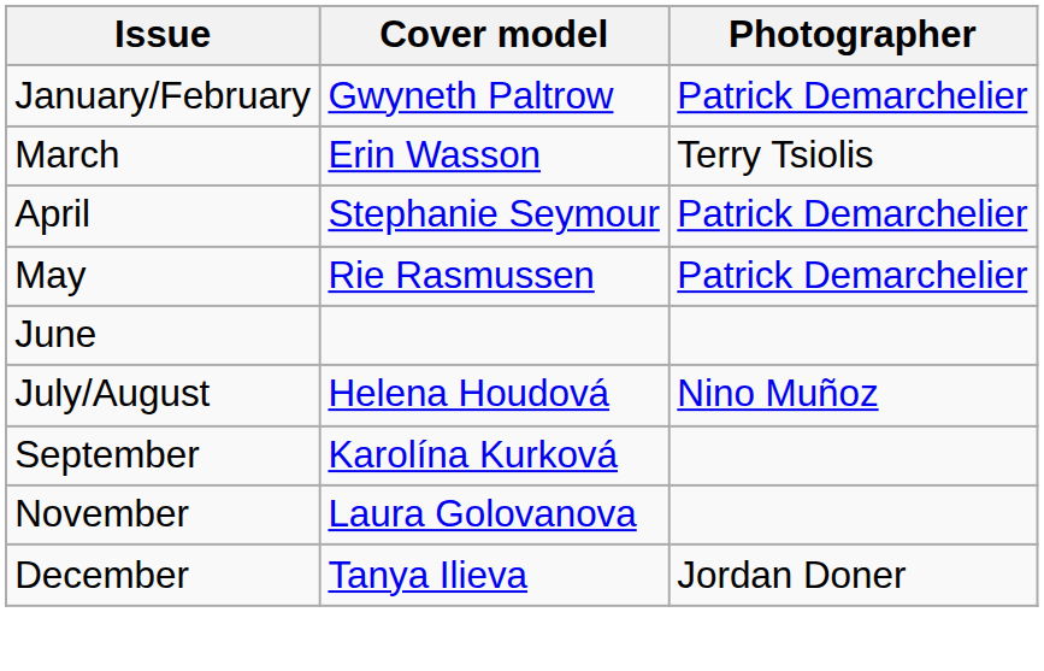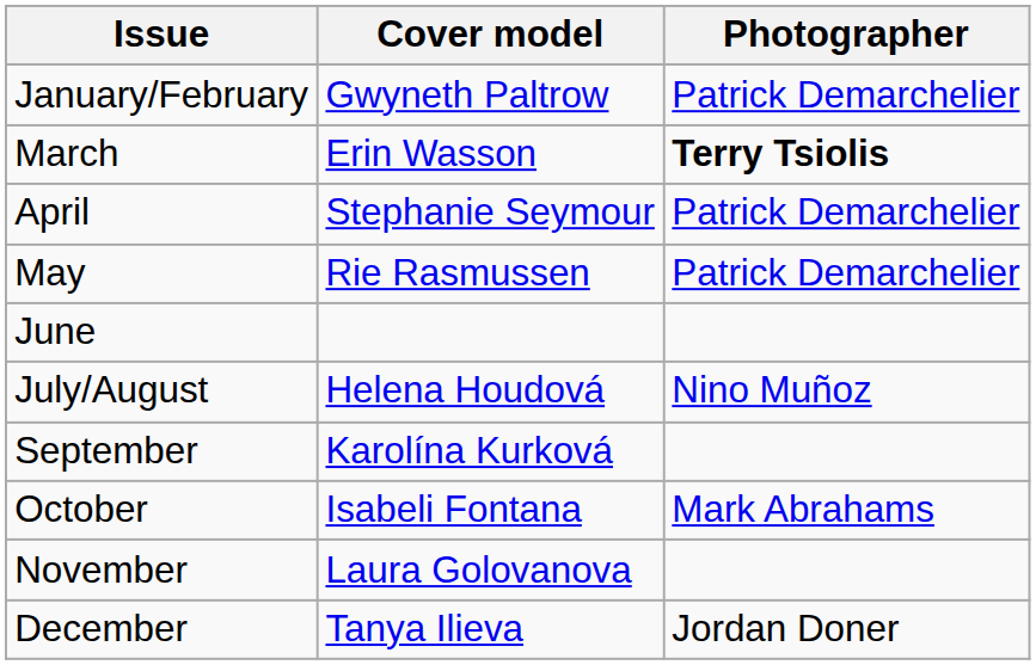March | Photographer: normal -> bold
+ row: October | Isabeli Fontana | Mark Abrahams
